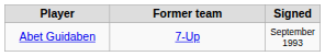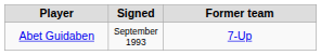columns swapped: Signed <-> Former team
